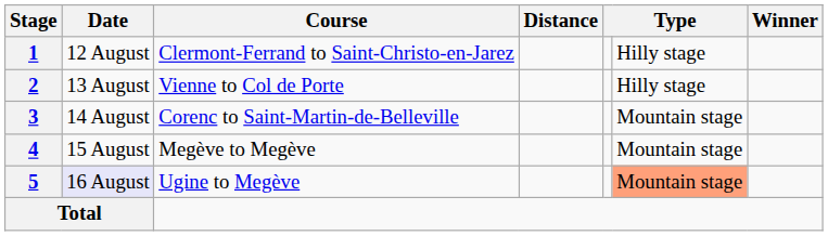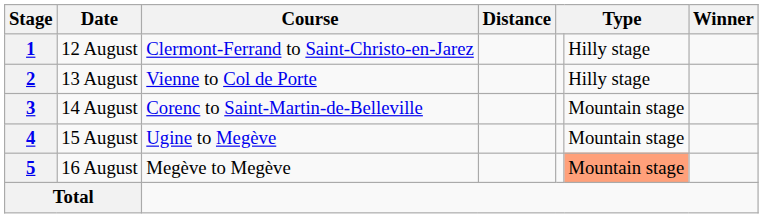4 | Course: Megève to Megève -> Ugine to Megève
5 | Date: lavender background -> no background
5 | Course: Ugine to Megève -> Megève to Megève
